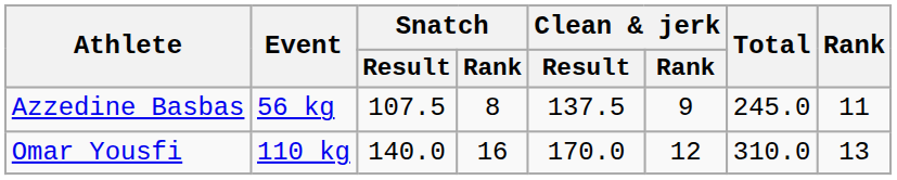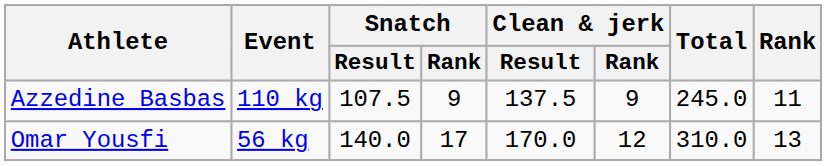Azzedine Basbas | Event: 56 kg -> 110 kg
Azzedine Basbas | Snatch / Rank: 8 -> 9
Omar Yousfi | Event: 110 kg -> 56 kg
Omar Yousfi | Snatch / Rank: 16 -> 17
